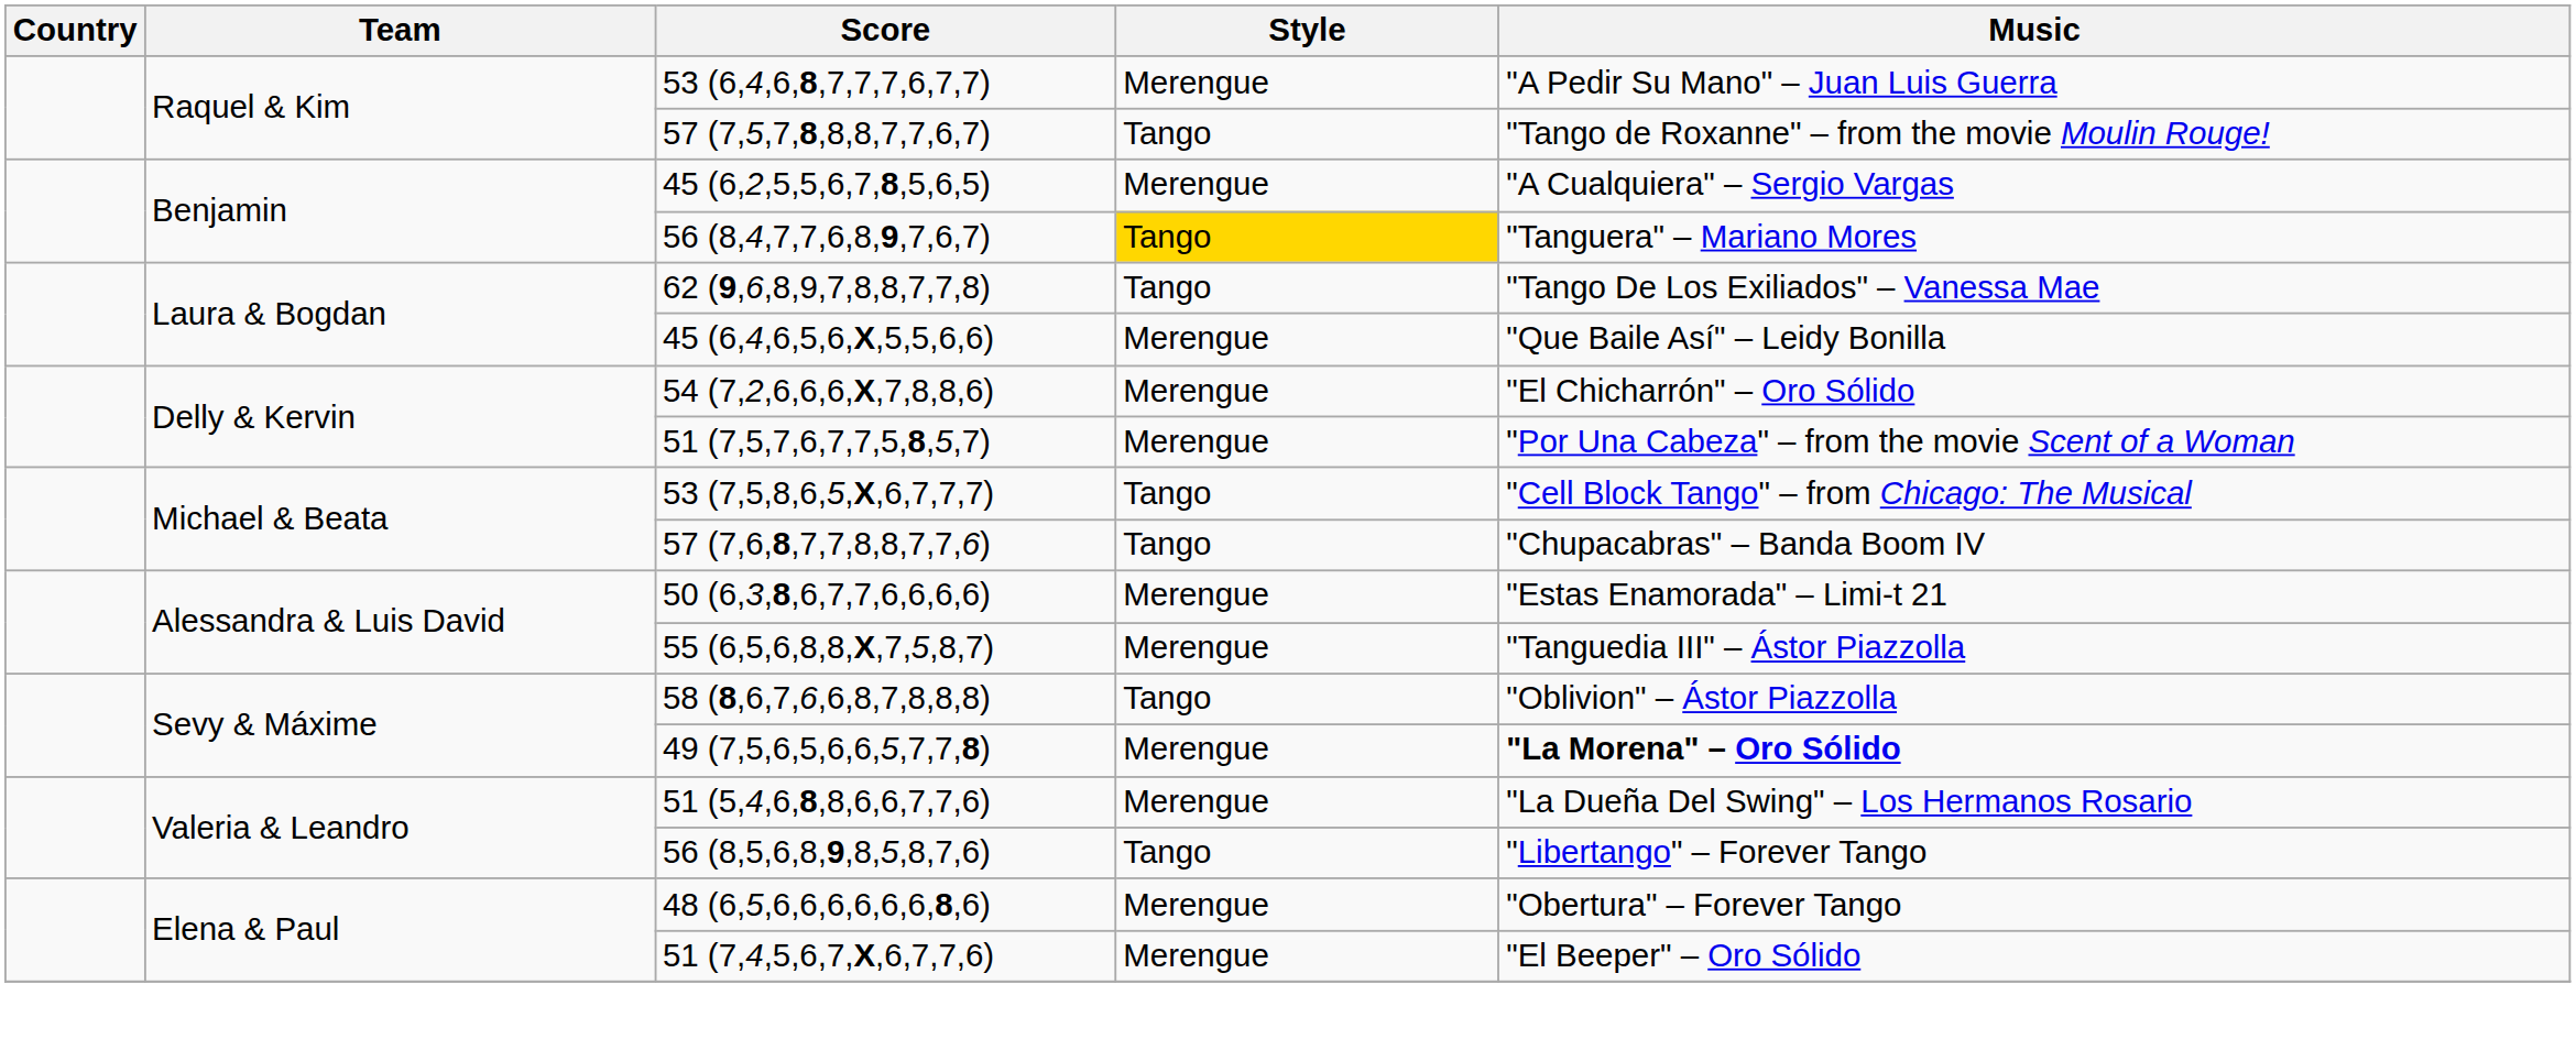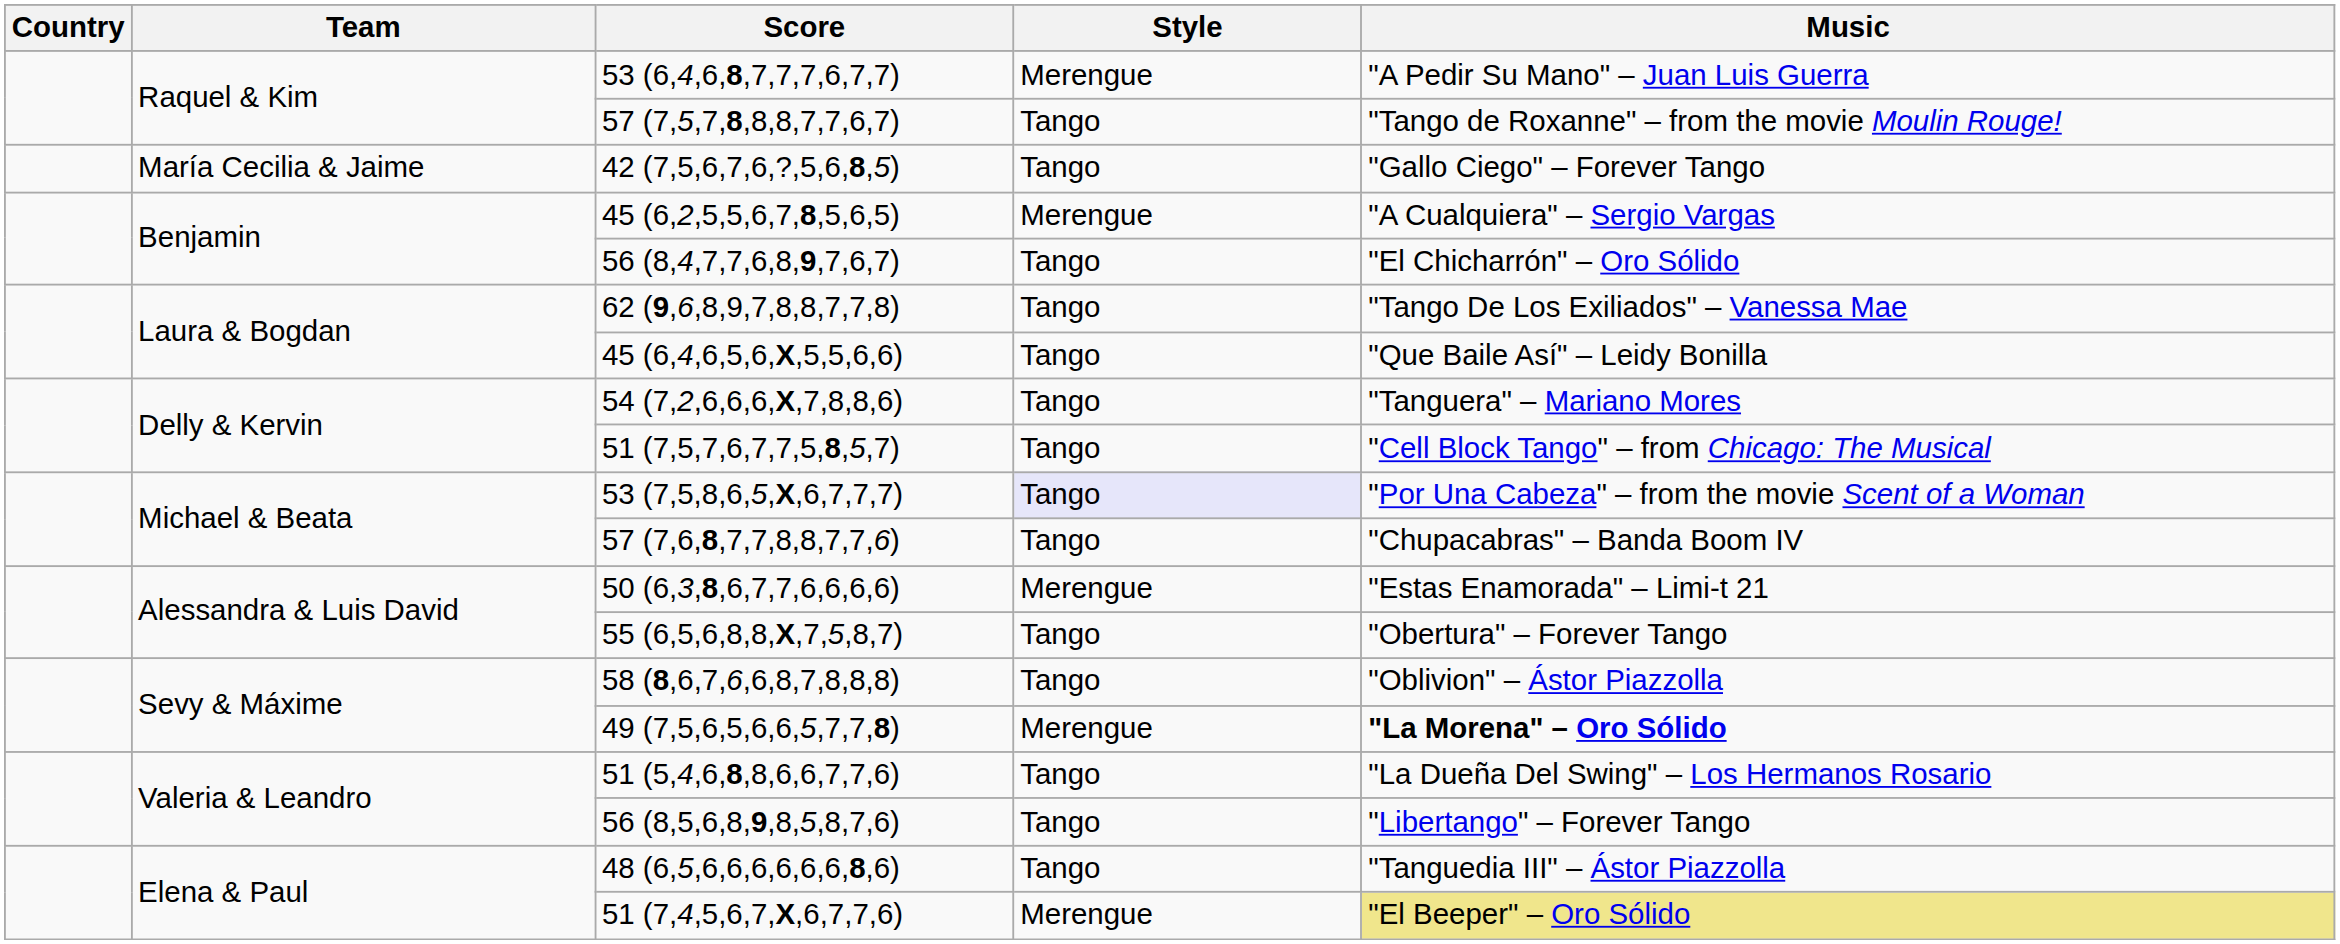+ row: María Cecilia & Jaime | 42 (7,5,6,7,6,?,5,6,8,5) | Tango | "Gallo Ciego" – Forever Tango
56 (8,4,7,7,6,8,9,7,6,7) | Style: gold background -> no background
56 (8,4,7,7,6,8,9,7,6,7) | Music: "Tanguera" – Mariano Mores -> "El Chicharrón" – Oro Sólido
45 (6,4,6,5,6,X,5,5,6,6) | Style: Merengue -> Tango
54 (7,2,6,6,6,X,7,8,8,6) | Style: Merengue -> Tango
54 (7,2,6,6,6,X,7,8,8,6) | Music: "El Chicharrón" – Oro Sólido -> "Tanguera" – Mariano Mores
51 (7,5,7,6,7,7,5,8,5,7) | Style: Merengue -> Tango
51 (7,5,7,6,7,7,5,8,5,7) | Music: "Por Una Cabeza" – from the movie Scent of a Woman -> "Cell Block Tango" – from Chicago: The Musical
53 (7,5,8,6,5,X,6,7,7,7) | Style: no background -> lavender background
53 (7,5,8,6,5,X,6,7,7,7) | Music: "Cell Block Tango" – from Chicago: The Musical -> "Por Una Cabeza" – from the movie Scent of a Woman
55 (6,5,6,8,8,X,7,5,8,7) | Style: Merengue -> Tango
55 (6,5,6,8,8,X,7,5,8,7) | Music: "Tanguedia III" – Ástor Piazzolla -> "Obertura" – Forever Tango
51 (5,4,6,8,8,6,6,7,7,6) | Style: Merengue -> Tango
48 (6,5,6,6,6,6,6,6,8,6) | Style: Merengue -> Tango
48 (6,5,6,6,6,6,6,6,8,6) | Music: "Obertura" – Forever Tango -> "Tanguedia III" – Ástor Piazzolla
51 (7,4,5,6,7,X,6,7,7,6) | Music: no background -> khaki background
